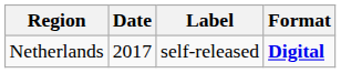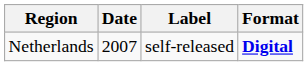Netherlands | Date: 2017 -> 2007
